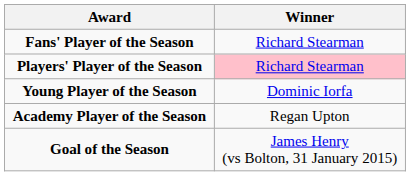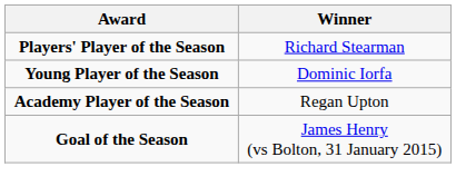- row: Fans' Player of the Season | Richard Stearman
Players' Player of the Season | Winner: pink background -> no background
